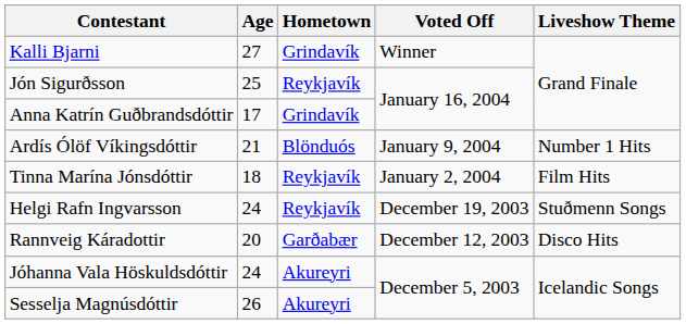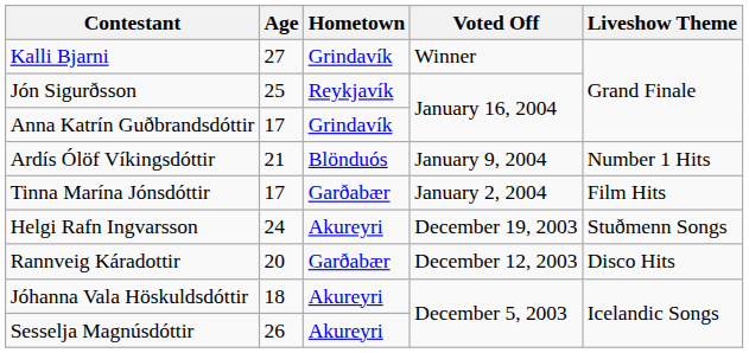Tinna Marína Jónsdóttir | Age: 18 -> 17
Tinna Marína Jónsdóttir | Hometown: Reykjavík -> Garðabær
Helgi Rafn Ingvarsson | Hometown: Reykjavík -> Akureyri
Jóhanna Vala Höskuldsdóttir | Age: 24 -> 18
